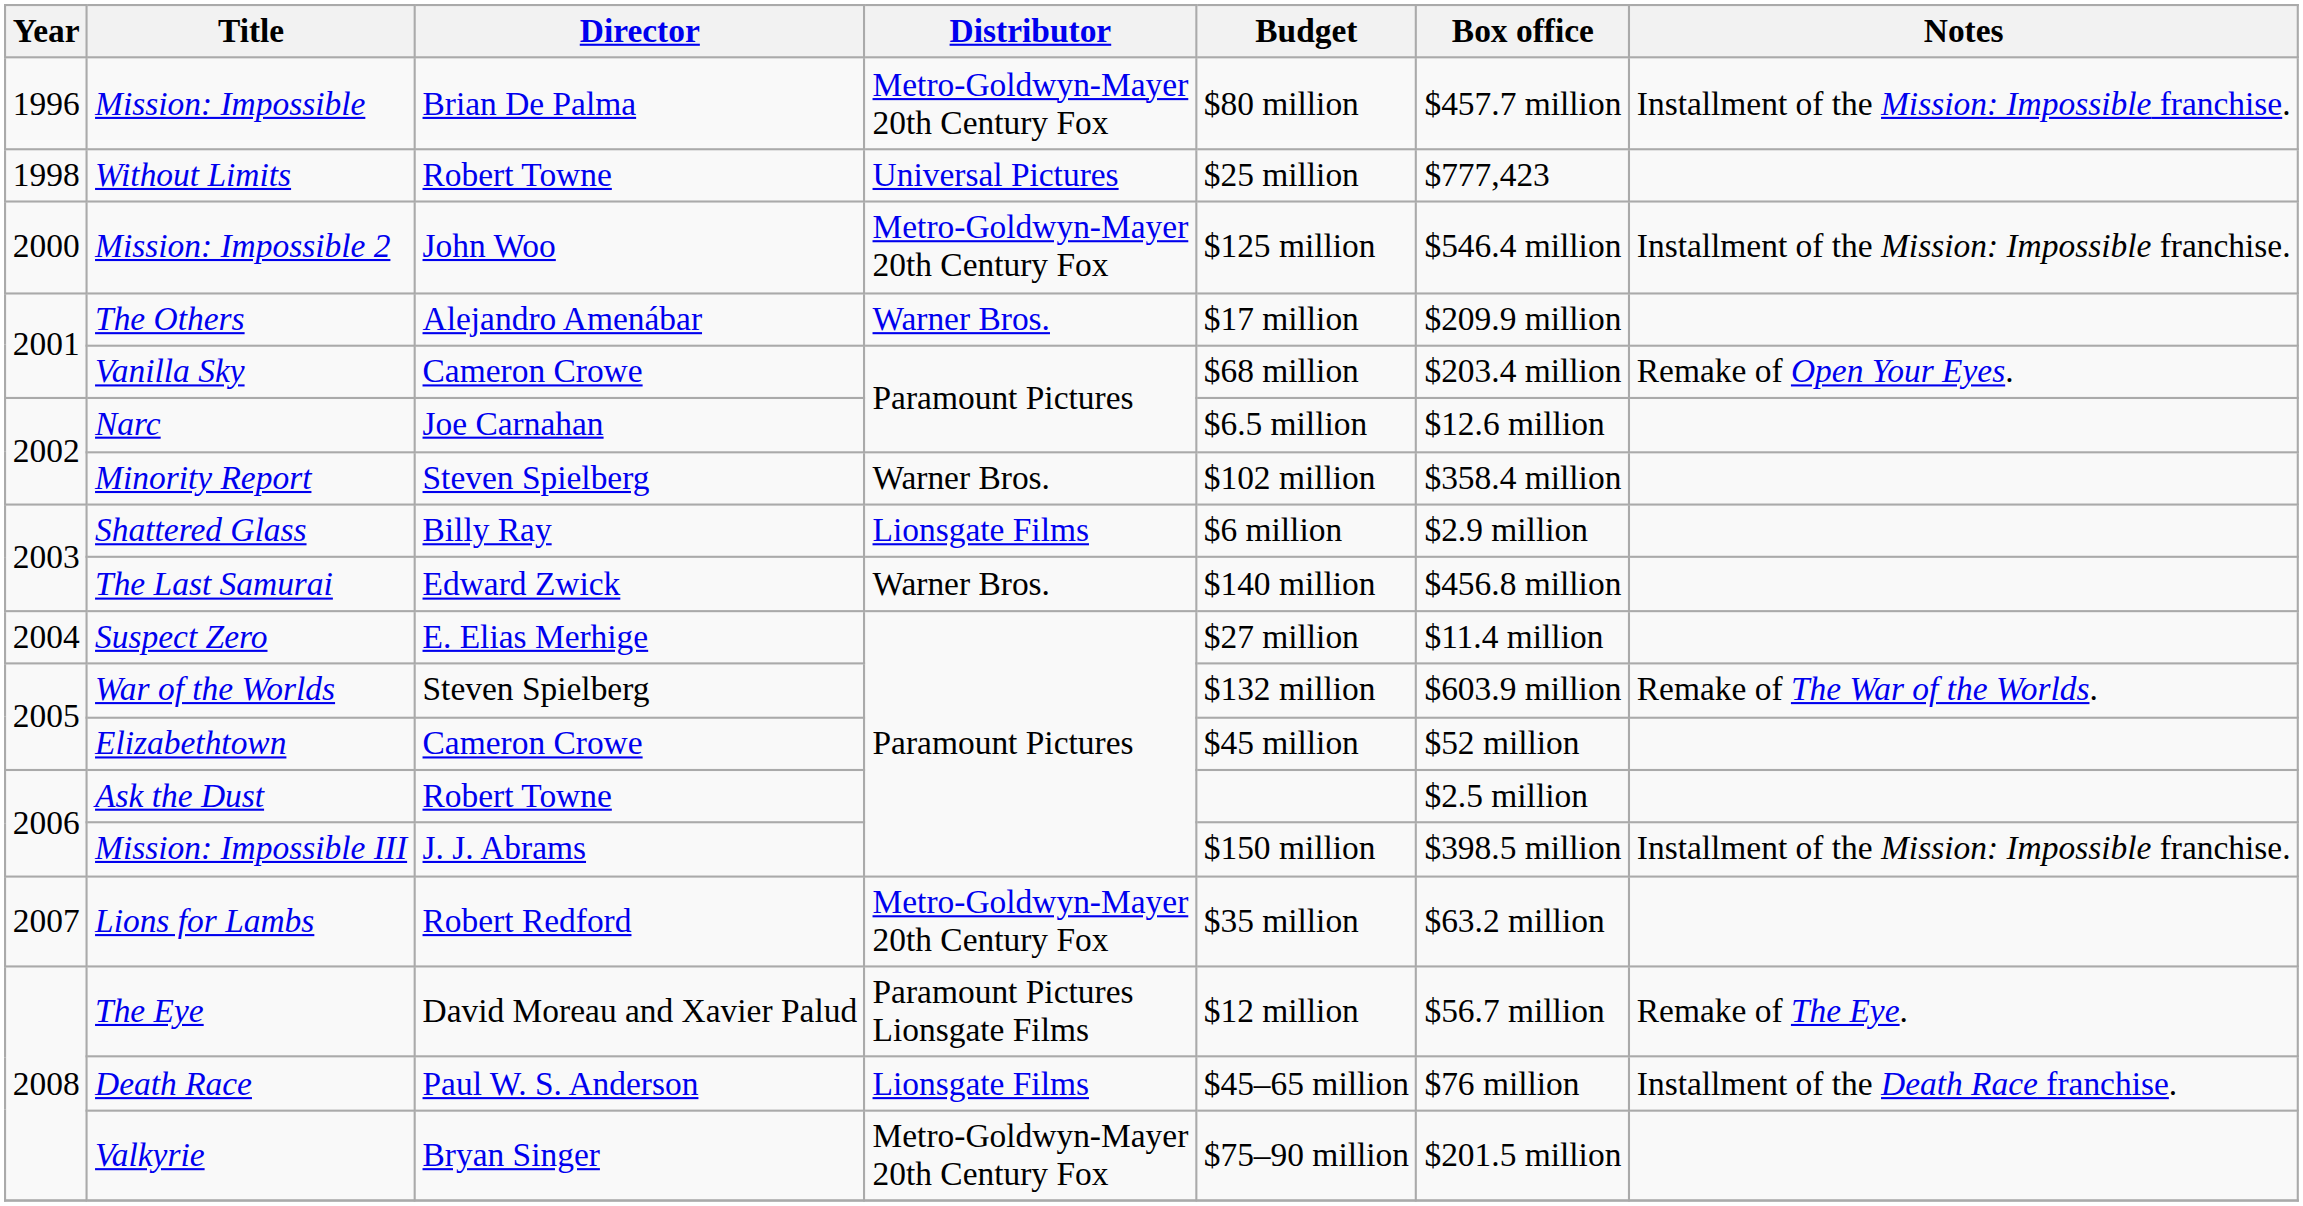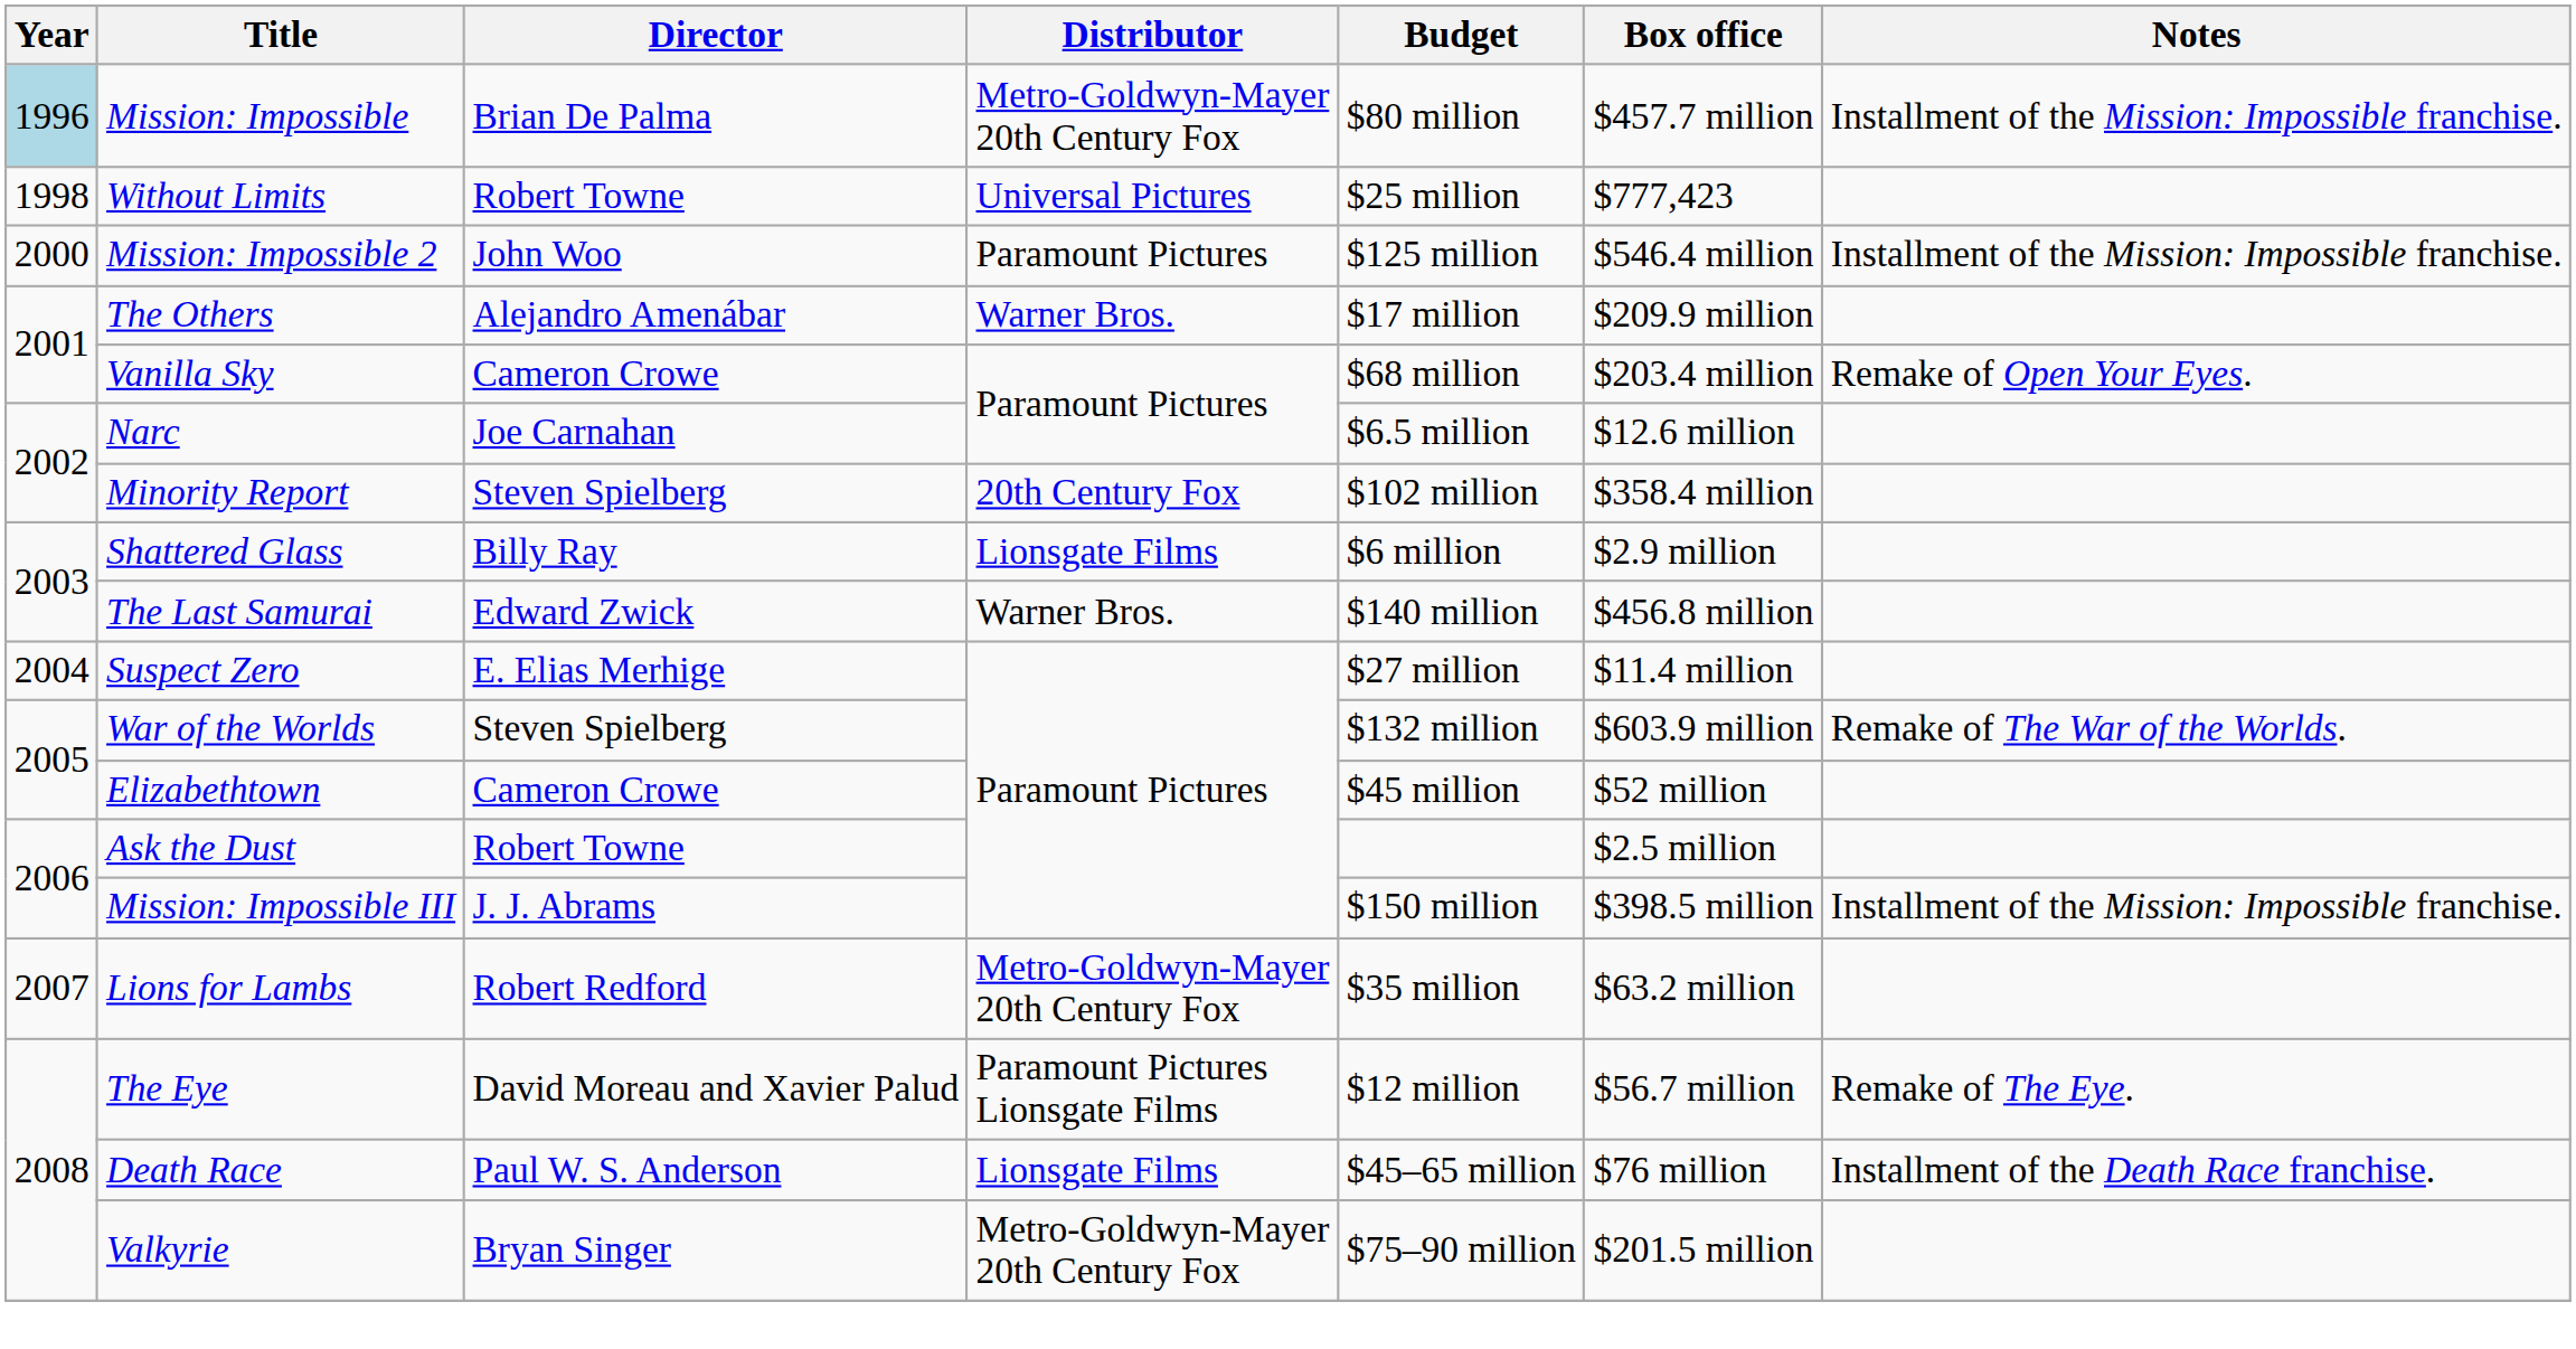Mission: Impossible | Year: no background -> lightblue background
Mission: Impossible 2 | Distributor: Metro-Goldwyn-Mayer 20th Century Fox -> Paramount Pictures
Minority Report | Distributor: Warner Bros. -> 20th Century Fox
